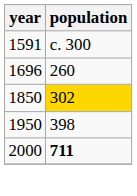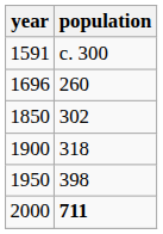1850 | population: gold background -> no background
+ row: 1900 | 318
